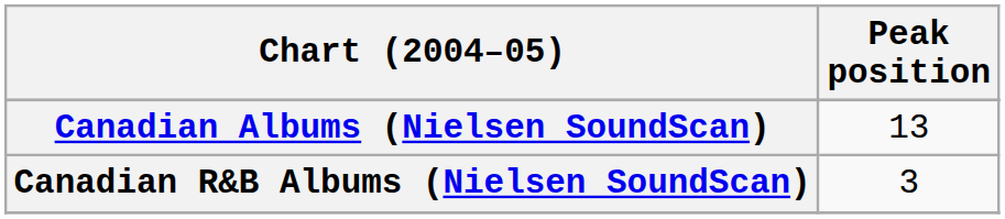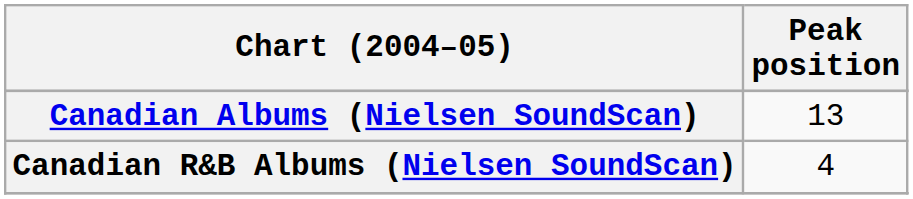Canadian R&B Albums (Nielsen SoundScan) | Peak position: 3 -> 4
